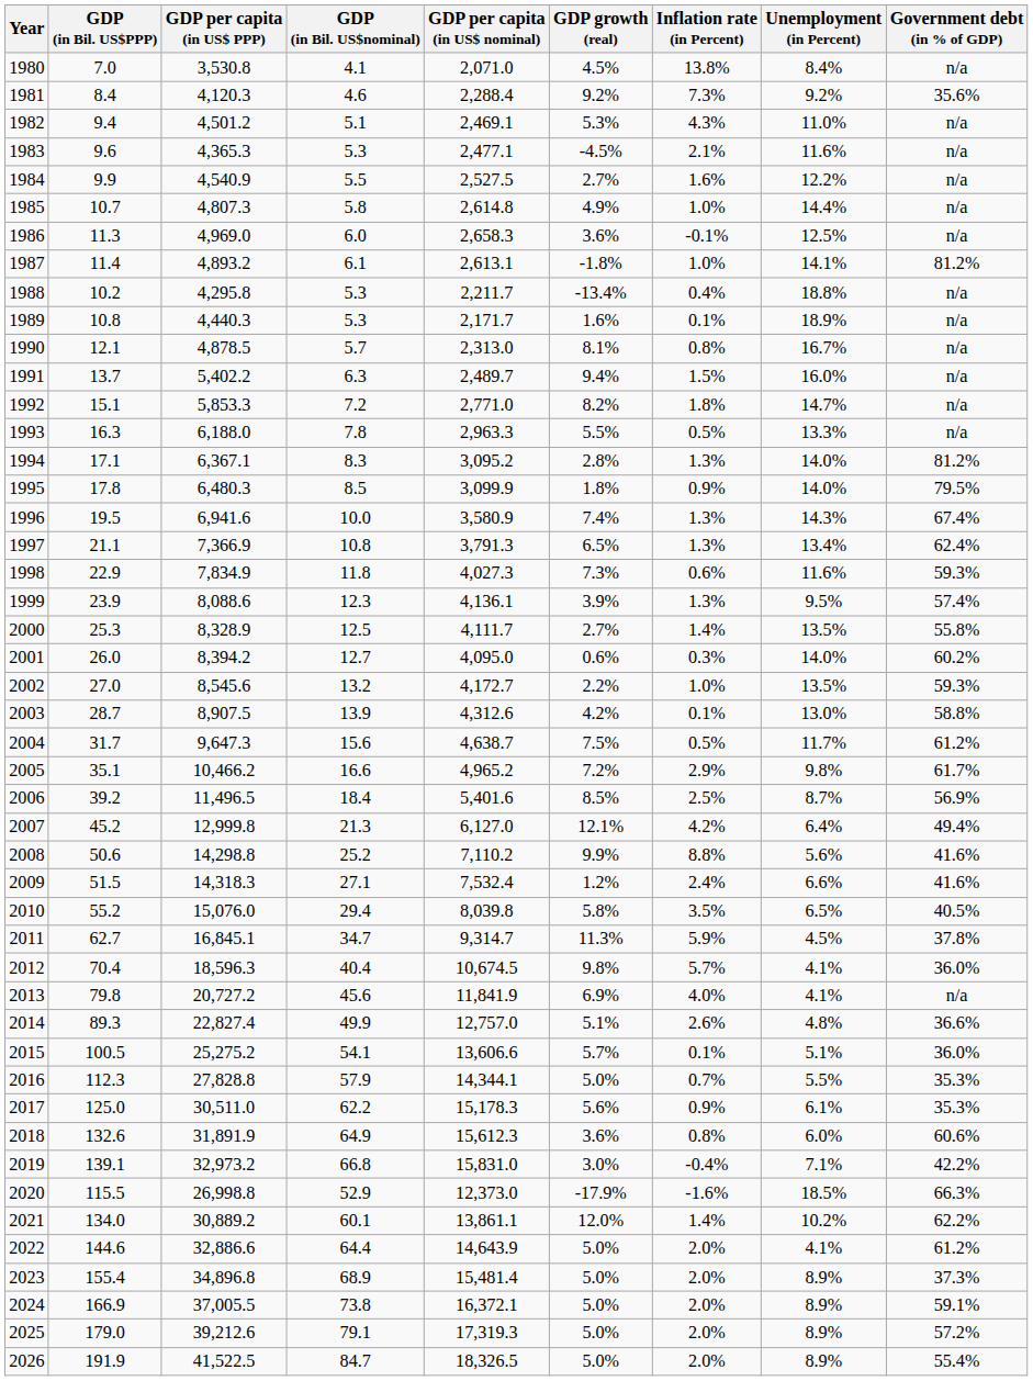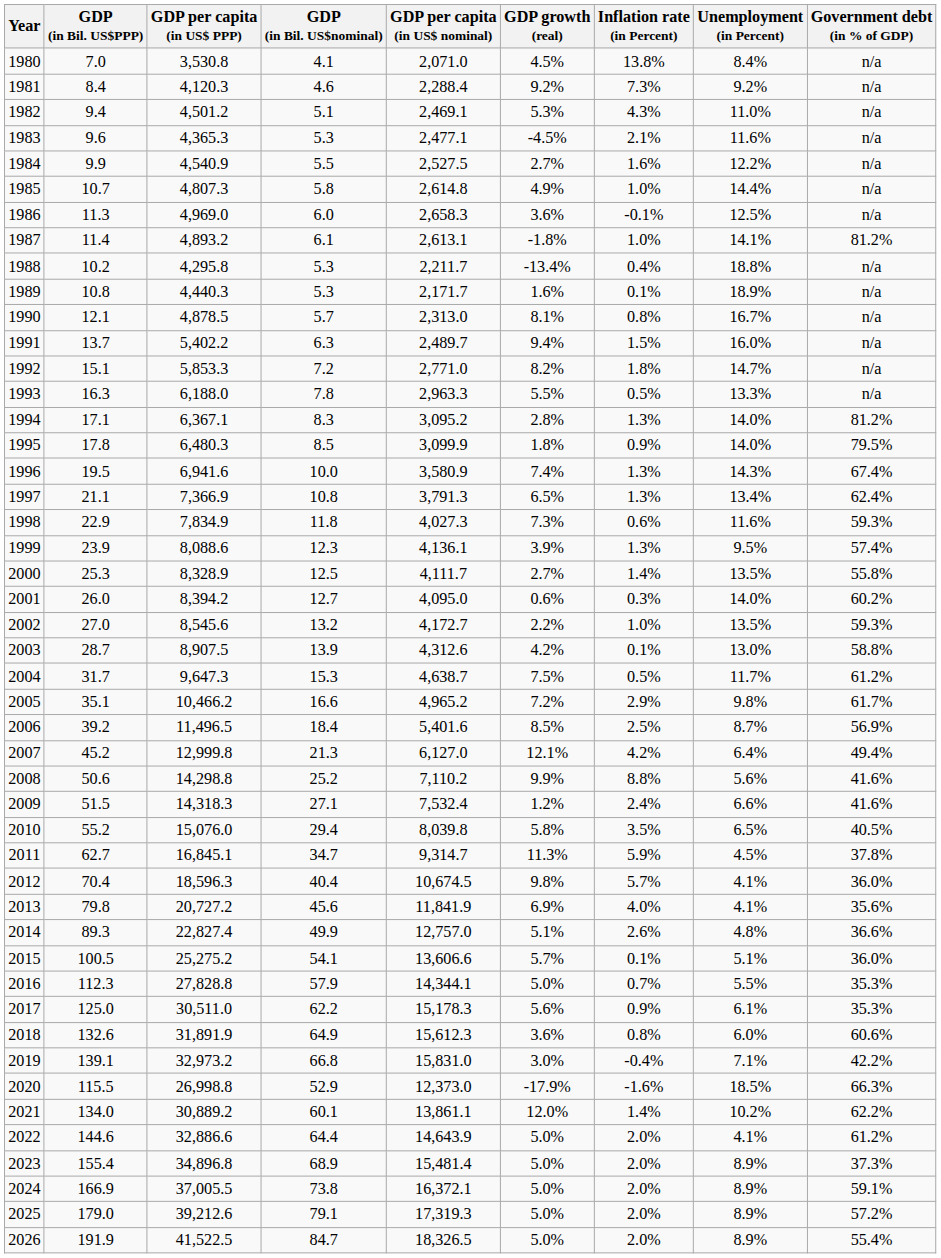1981 | Government debt (in % of GDP): 35.6% -> n/a
2004 | GDP (in Bil. US$nominal): 15.6 -> 15.3
2013 | Government debt (in % of GDP): n/a -> 35.6%
